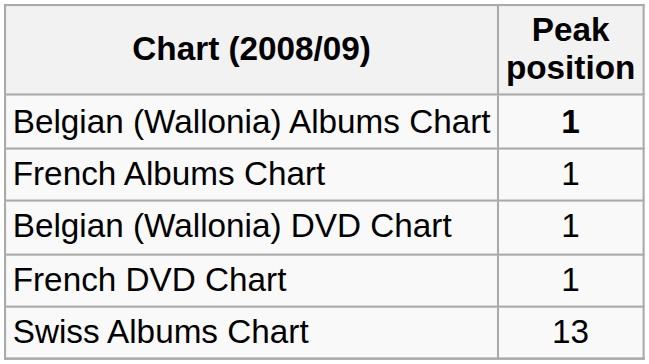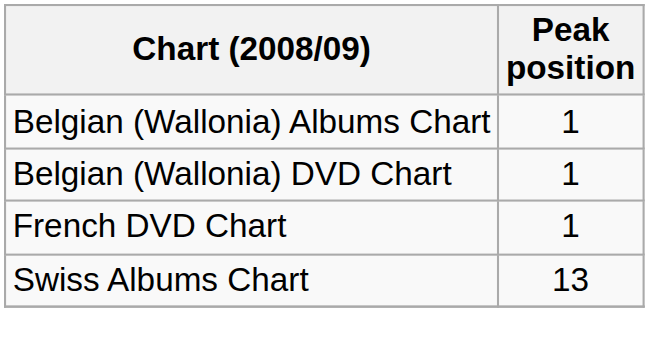Belgian (Wallonia) Albums Chart | Peak position: bold -> normal
- row: French Albums Chart | 1
